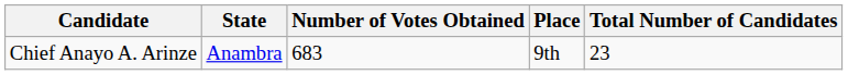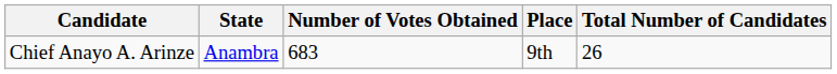Chief Anayo A. Arinze | Total Number of Candidates: 23 -> 26
